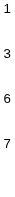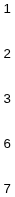+ row: 2
